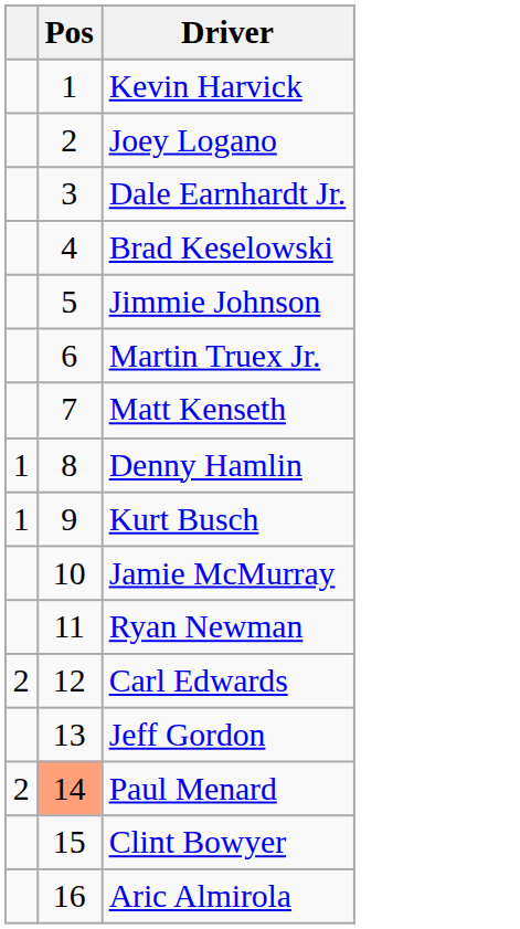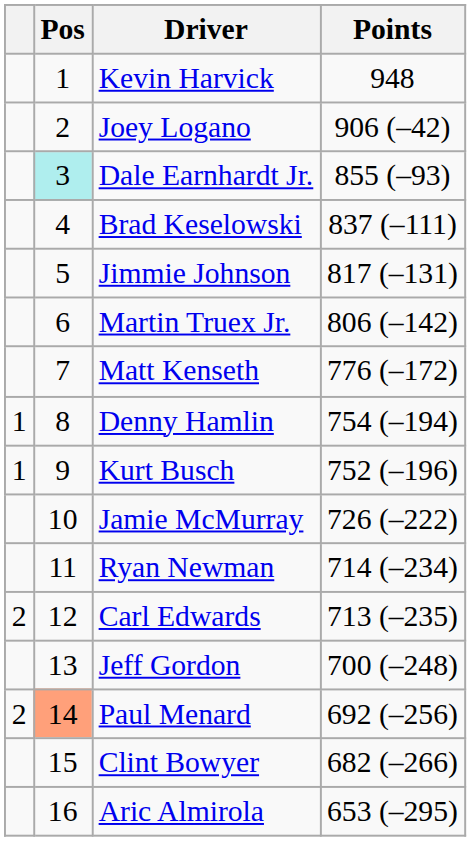+ column: Points | 948 | 906 (–42) | 855 (–93) | 837 (–111) | 817 (–131) | 806 (–142) | 776 (–172) | 754 (–194) | 752 (–196) | 726 (–222) | 714 (–234) | 713 (–235) | 700 (–248) | 692 (–256) | 682 (–266) | 653 (–295)
Dale Earnhardt Jr. | Pos: no background -> paleturquoise background
